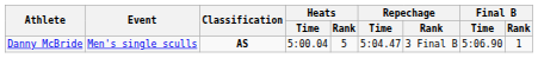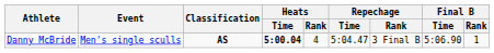Danny McBride | Heats / Time: normal -> bold
Danny McBride | Heats / Rank: 5 -> 4
